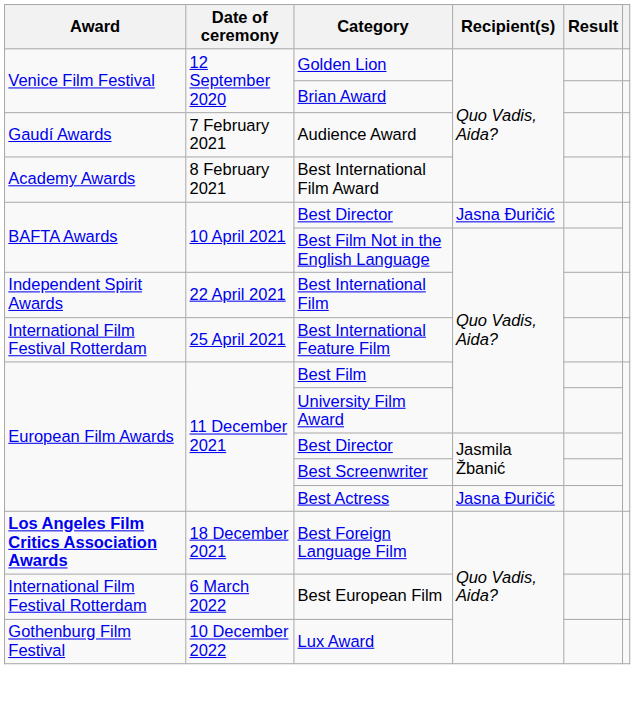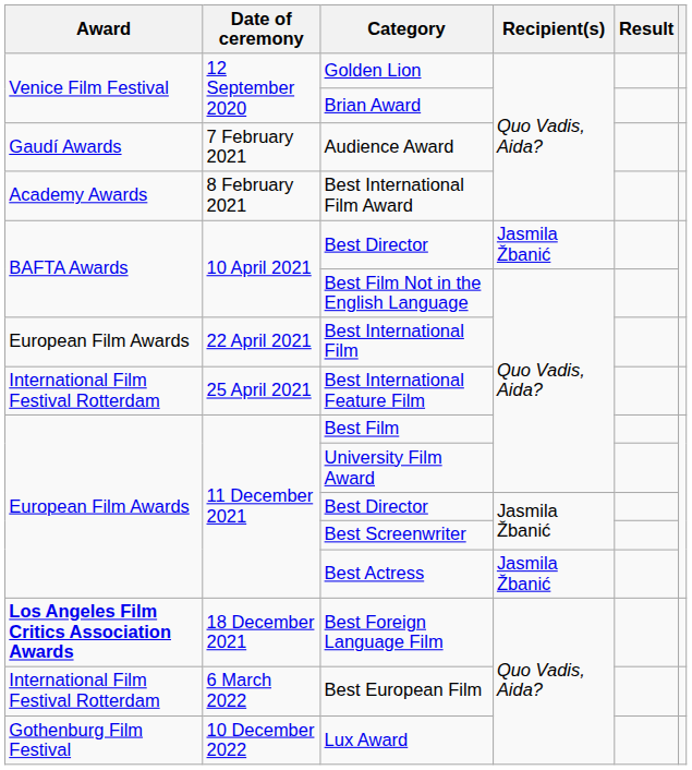10 April 2021 / Best Director | Recipient(s): Jasna Đuričić -> Jasmila Žbanić
Best International Film | Award: Independent Spirit Awards -> European Film Awards
Best Actress | Recipient(s): Jasna Đuričić -> Jasmila Žbanić
